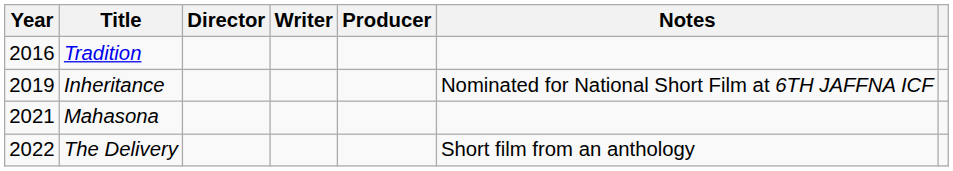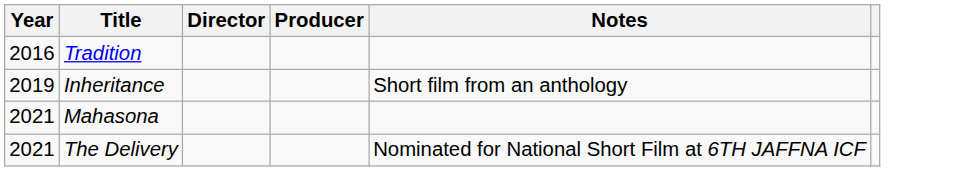- column: Writer
Inheritance | Notes: Nominated for National Short Film at 6TH JAFFNA ICF -> Short film from an anthology
The Delivery | Year: 2022 -> 2021
The Delivery | Notes: Short film from an anthology -> Nominated for National Short Film at 6TH JAFFNA ICF
